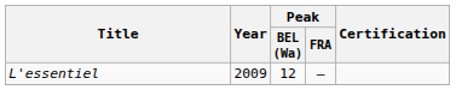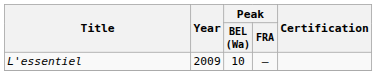L'essentiel | Peak / BEL (Wa): 12 -> 10
